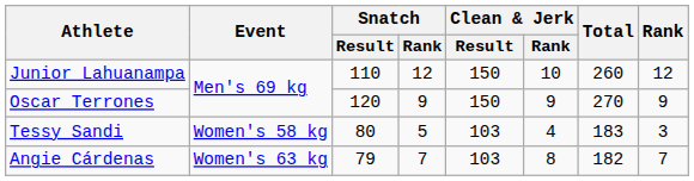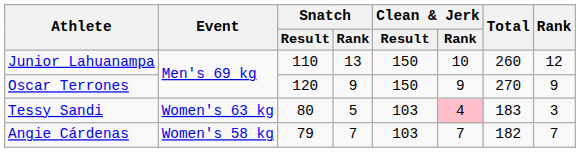Junior Lahuanampa | Snatch / Rank: 12 -> 13
Tessy Sandi | Event: Women's 58 kg -> Women's 63 kg
Tessy Sandi | Clean & Jerk / Rank: no background -> pink background
Angie Cárdenas | Event: Women's 63 kg -> Women's 58 kg
Angie Cárdenas | Clean & Jerk / Rank: 8 -> 7
